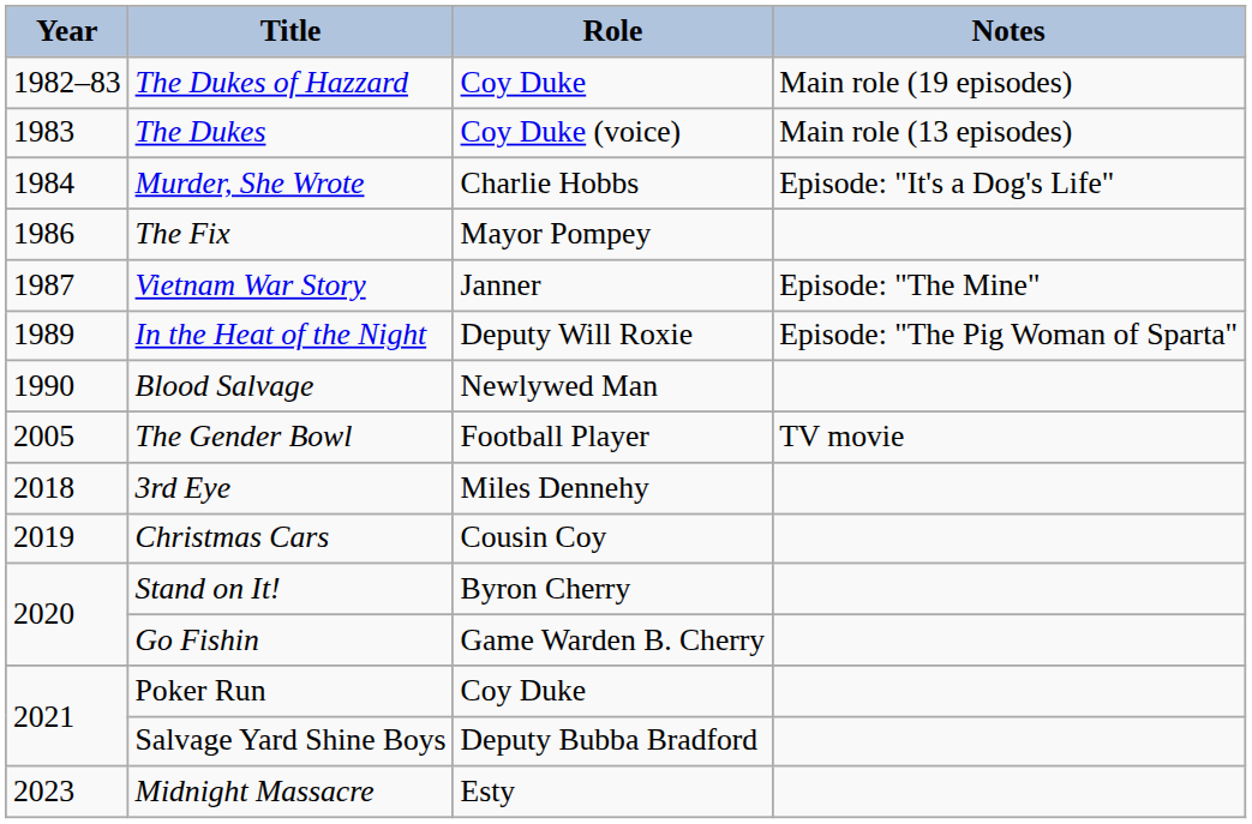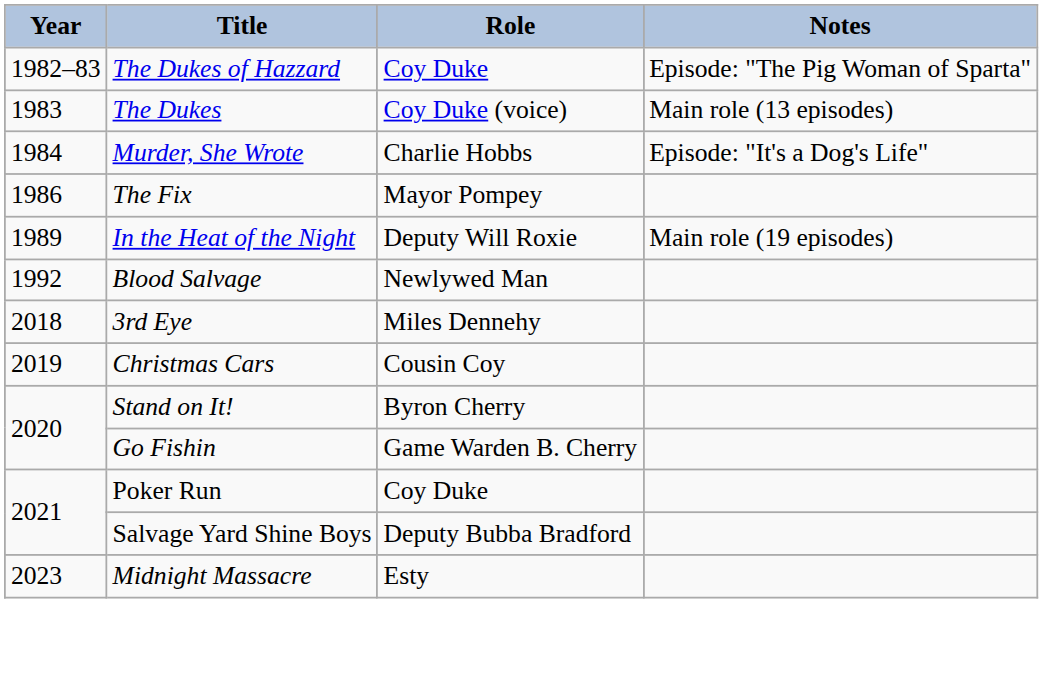The Dukes of Hazzard | Notes: Main role (19 episodes) -> Episode: "The Pig Woman of Sparta"
- row: 1987 | Vietnam War Story | Janner | Episode: "The Mine"
In the Heat of the Night | Notes: Episode: "The Pig Woman of Sparta" -> Main role (19 episodes)
Blood Salvage | Year: 1990 -> 1992
- row: 2005 | The Gender Bowl | Football Player | TV movie
